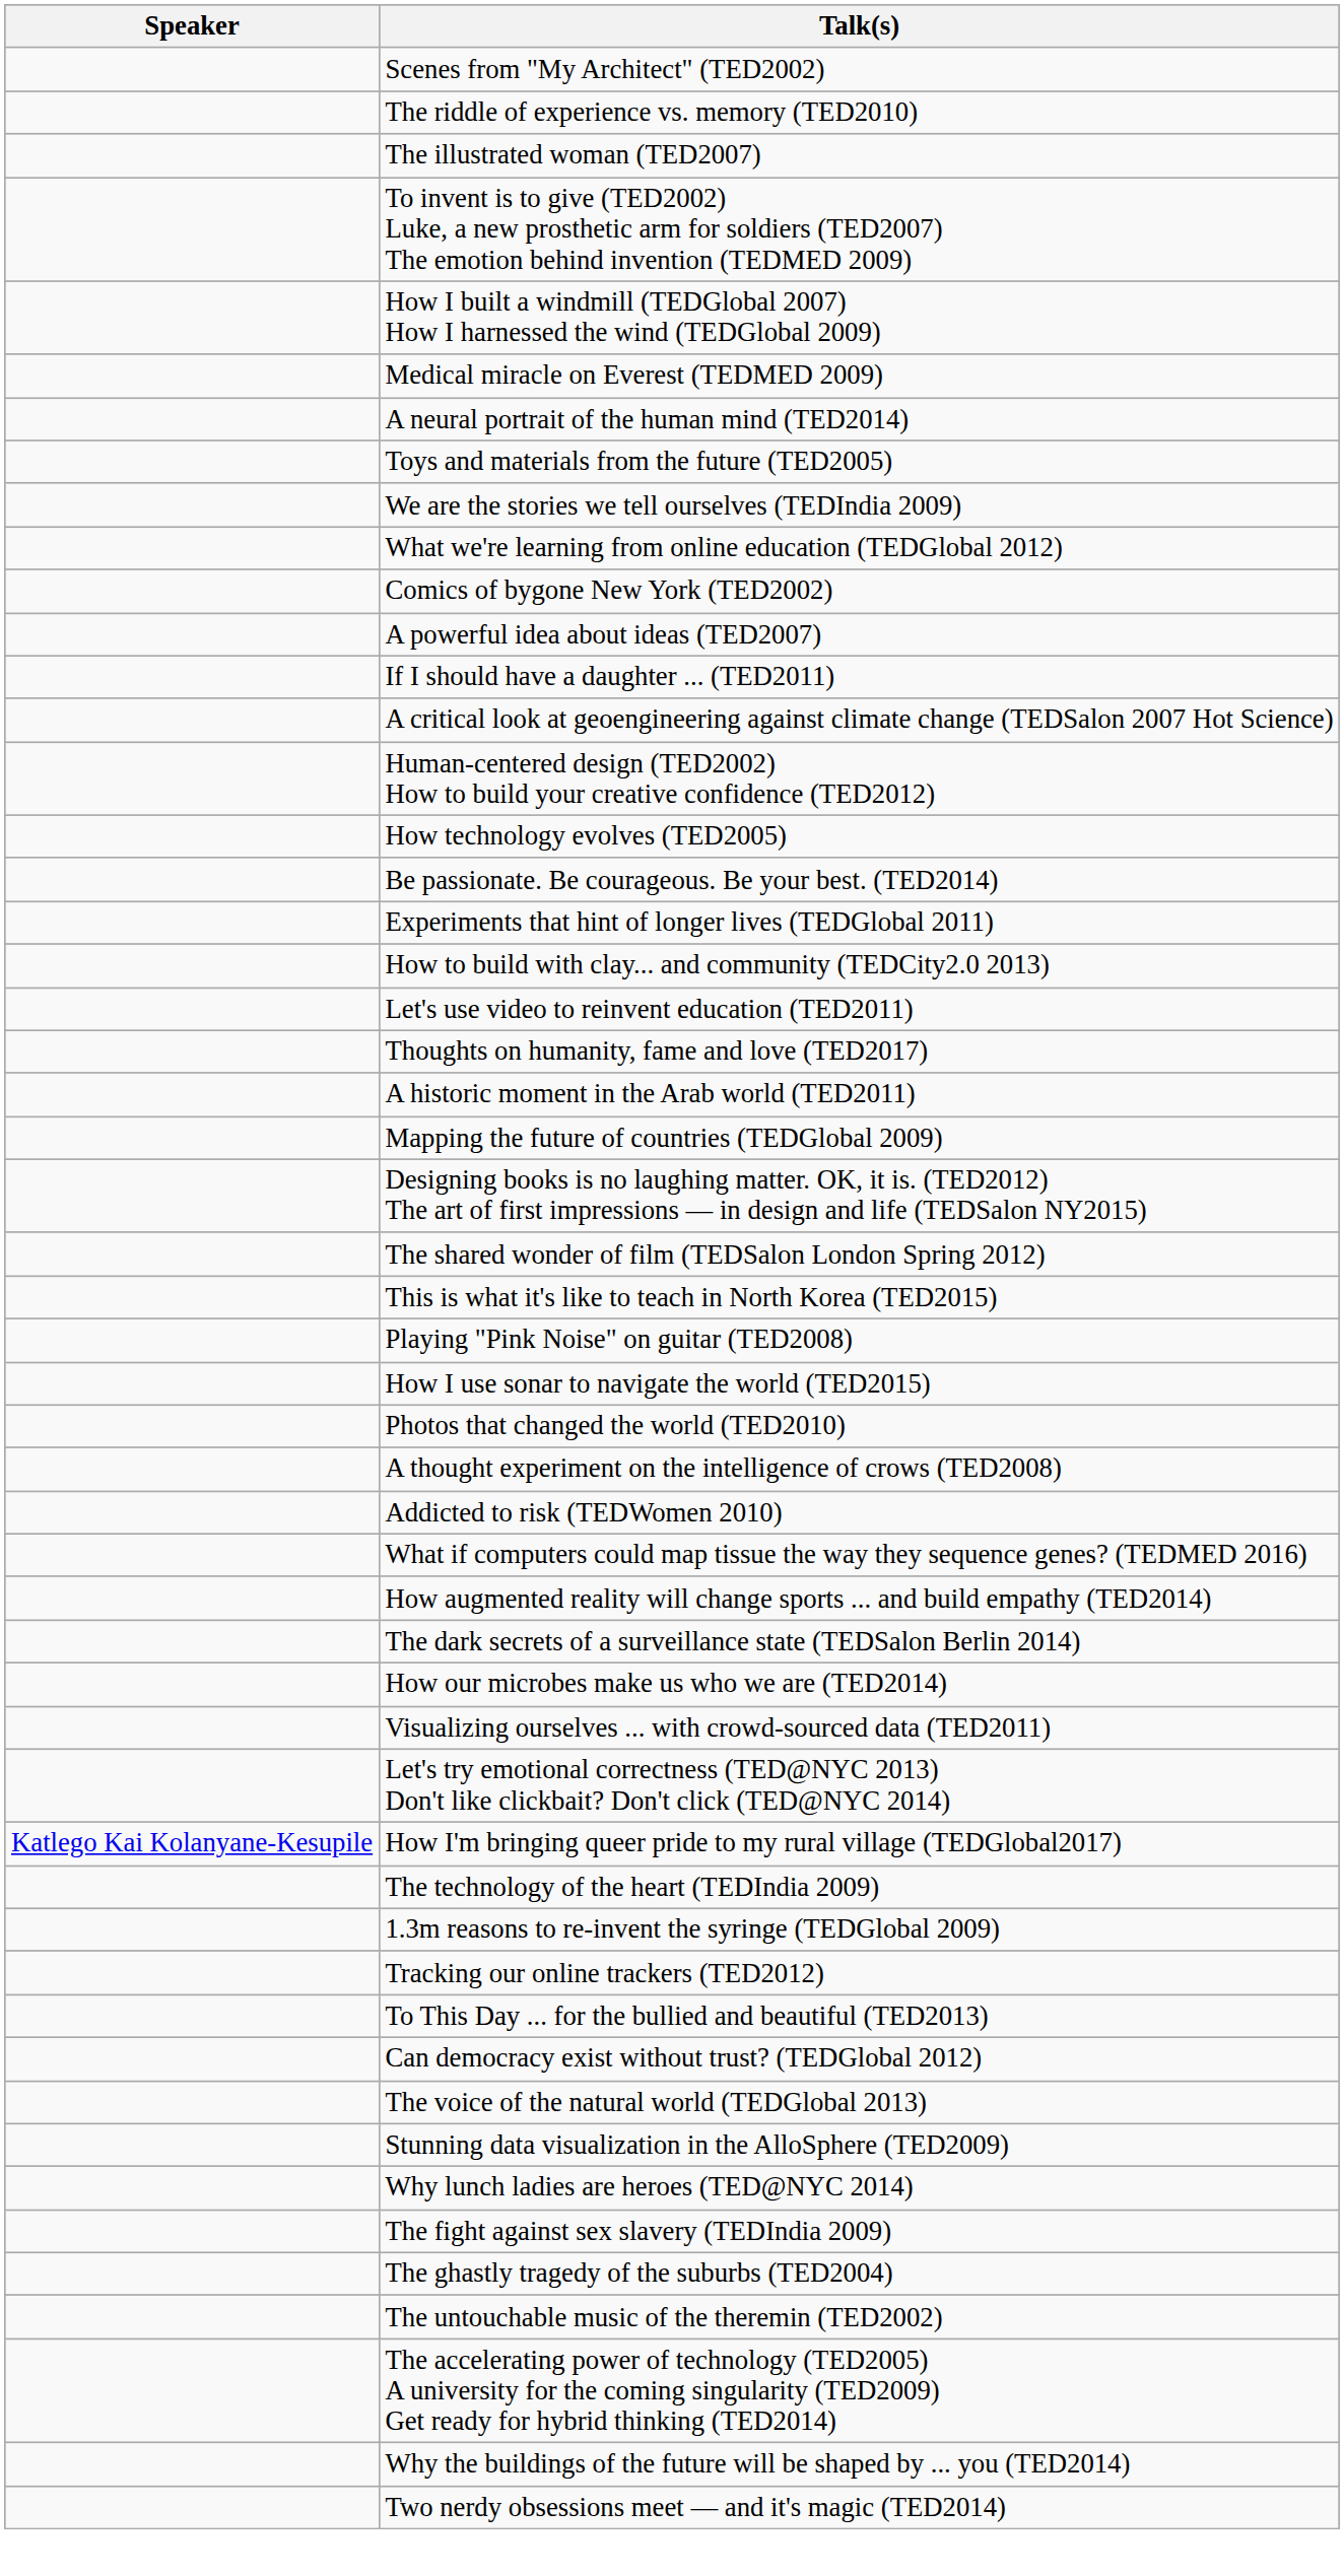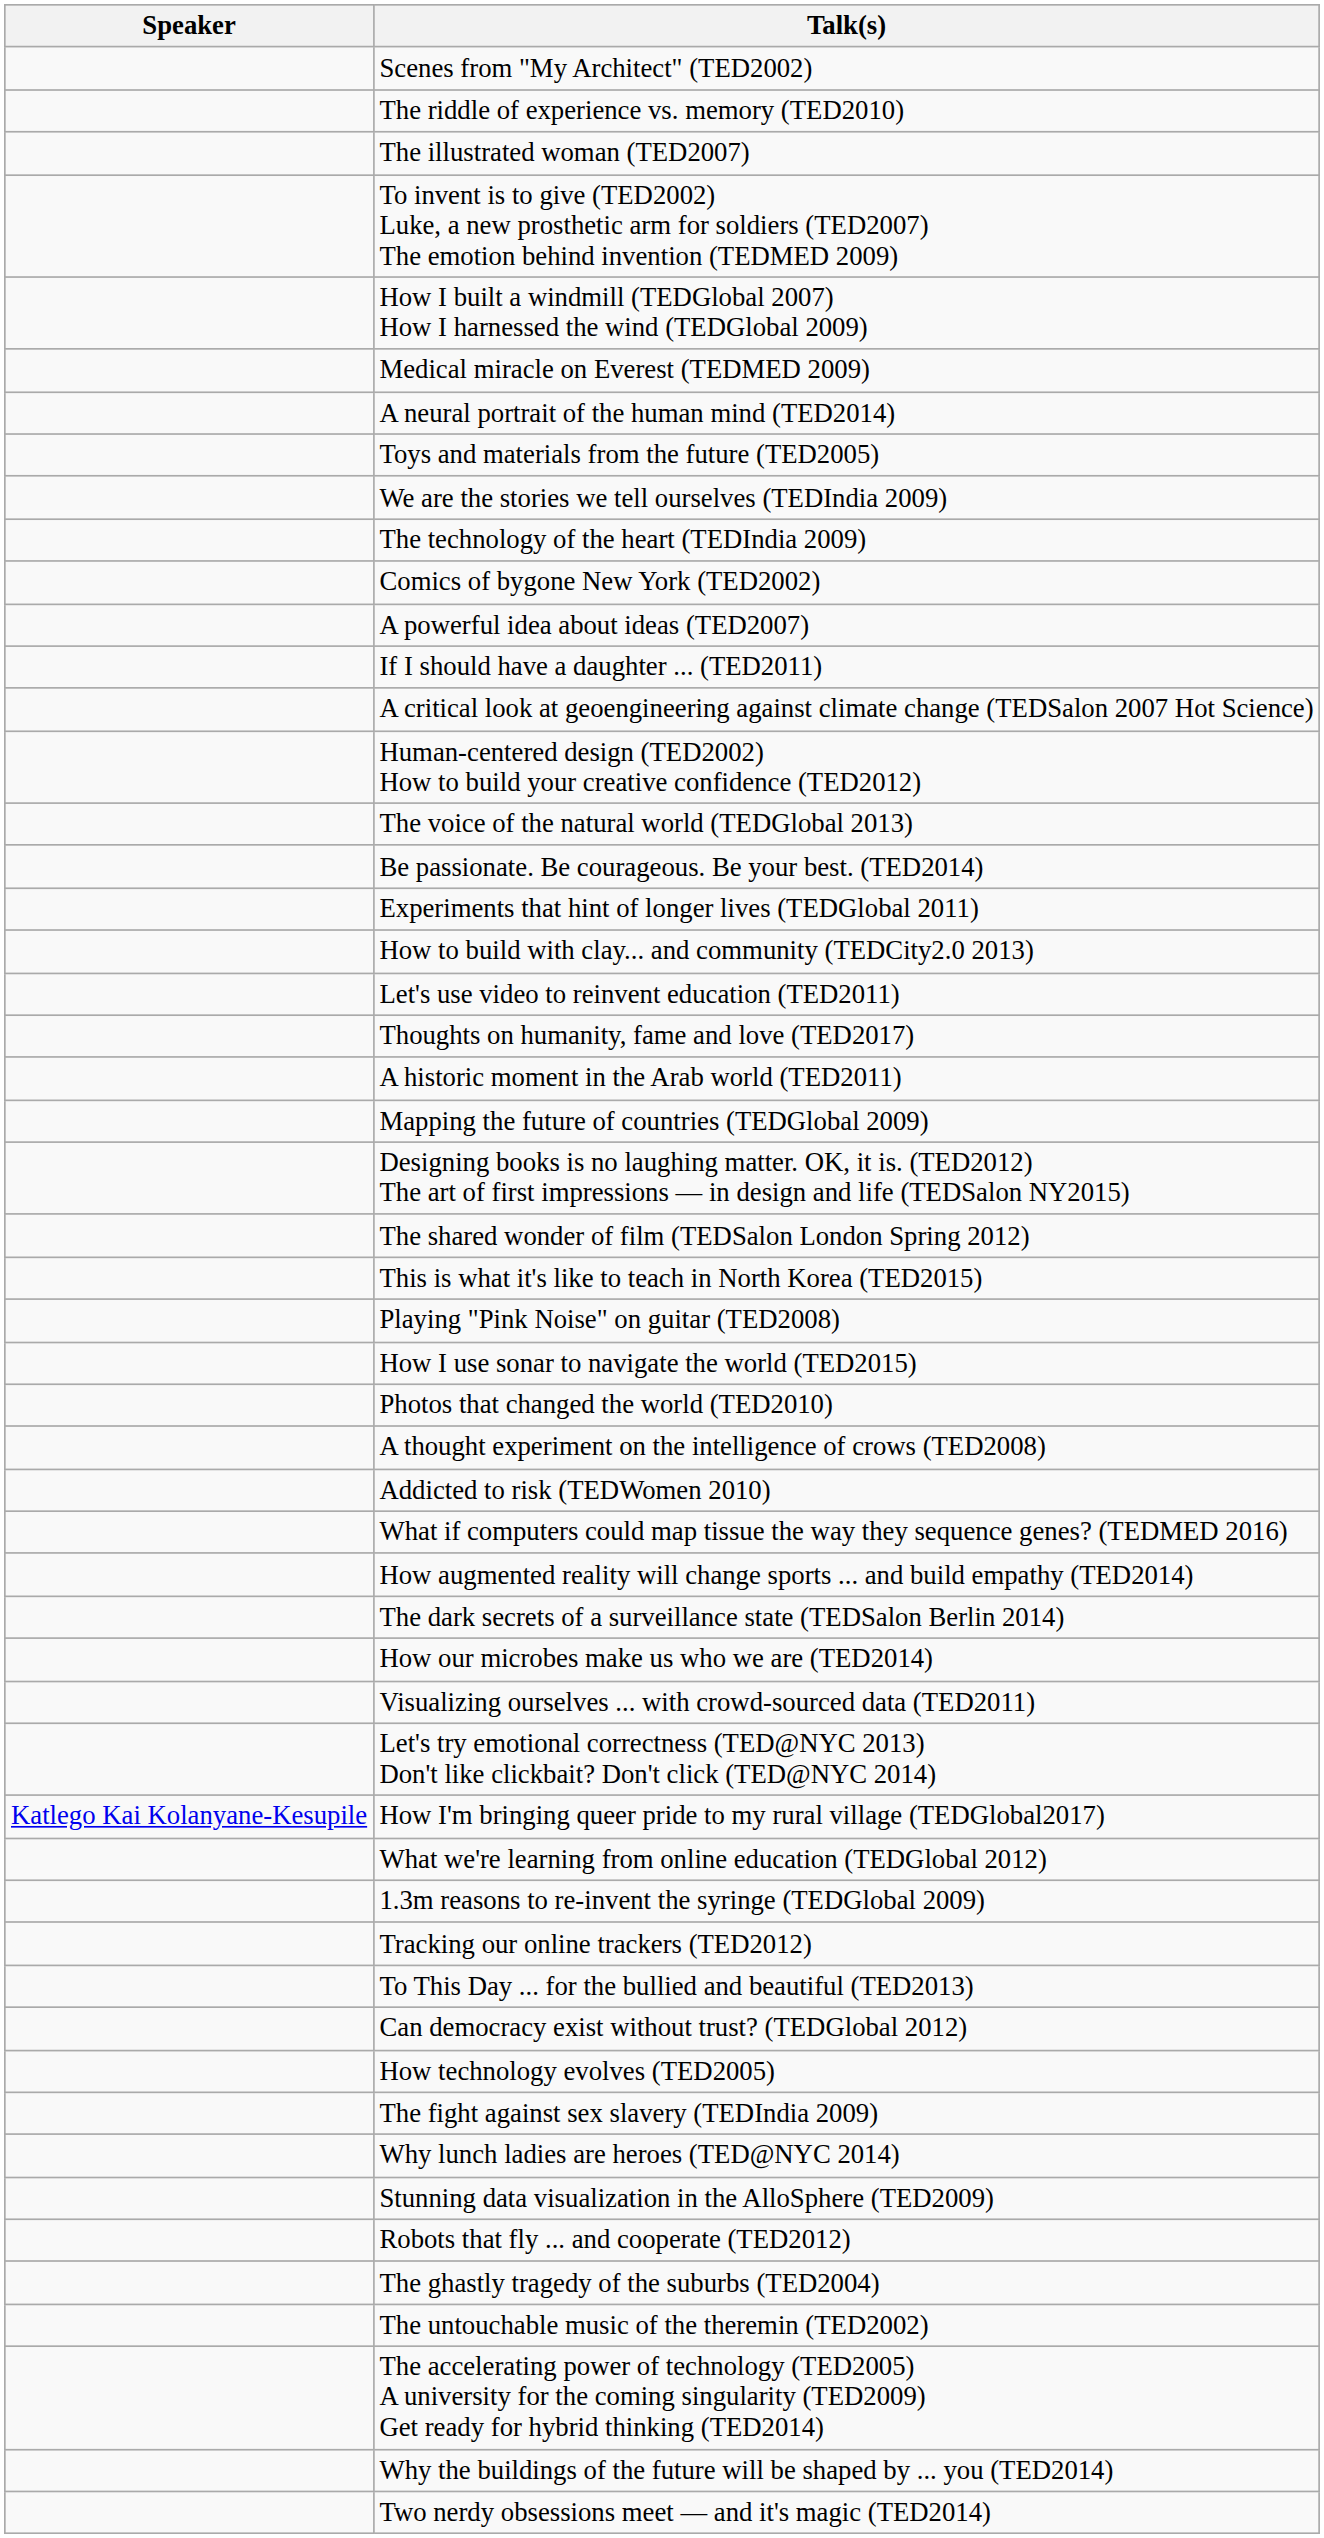rows swapped: The technology of the heart (TEDIndia 2009) <-> What we're learning from online education (TEDGlobal 2012)
rows swapped: How technology evolves (TED2005) <-> The voice of the natural world (TEDGlobal 2013)
rows swapped: The fight against sex slavery (TEDIndia 2009) <-> Stunning data visualization in the AlloSphere (TED2009)
+ row: Robots that fly ... and cooperate (TED2012)
